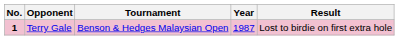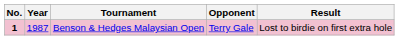columns swapped: Year <-> Opponent
